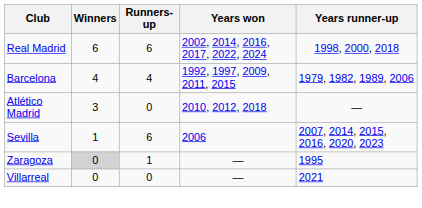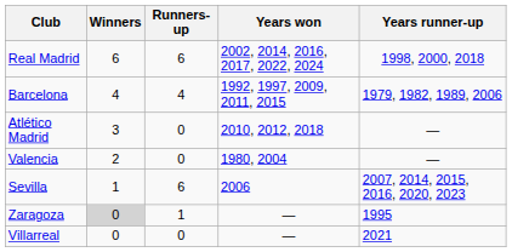+ row: Valencia | 2 | 0 | 1980, 2004 | —
